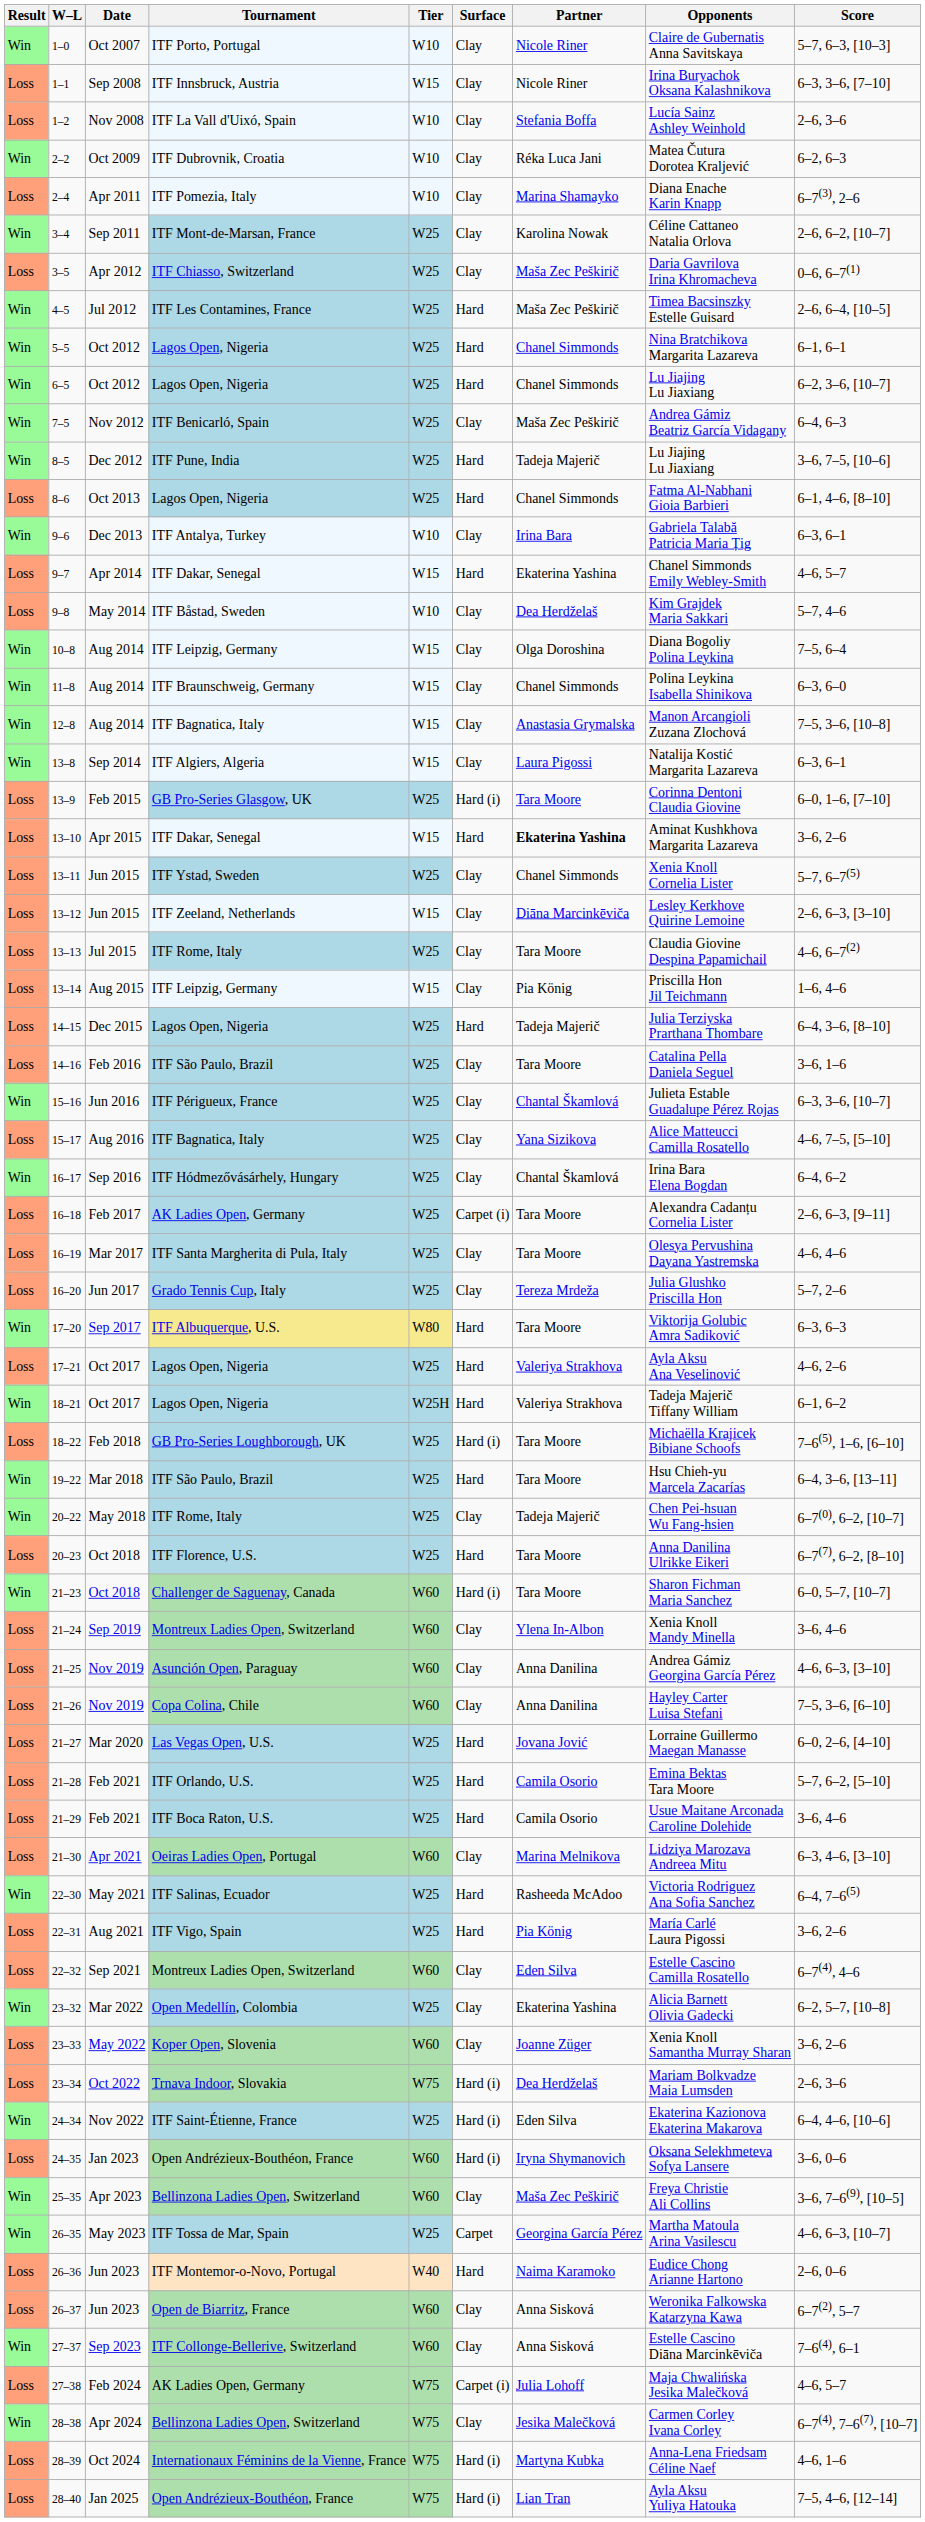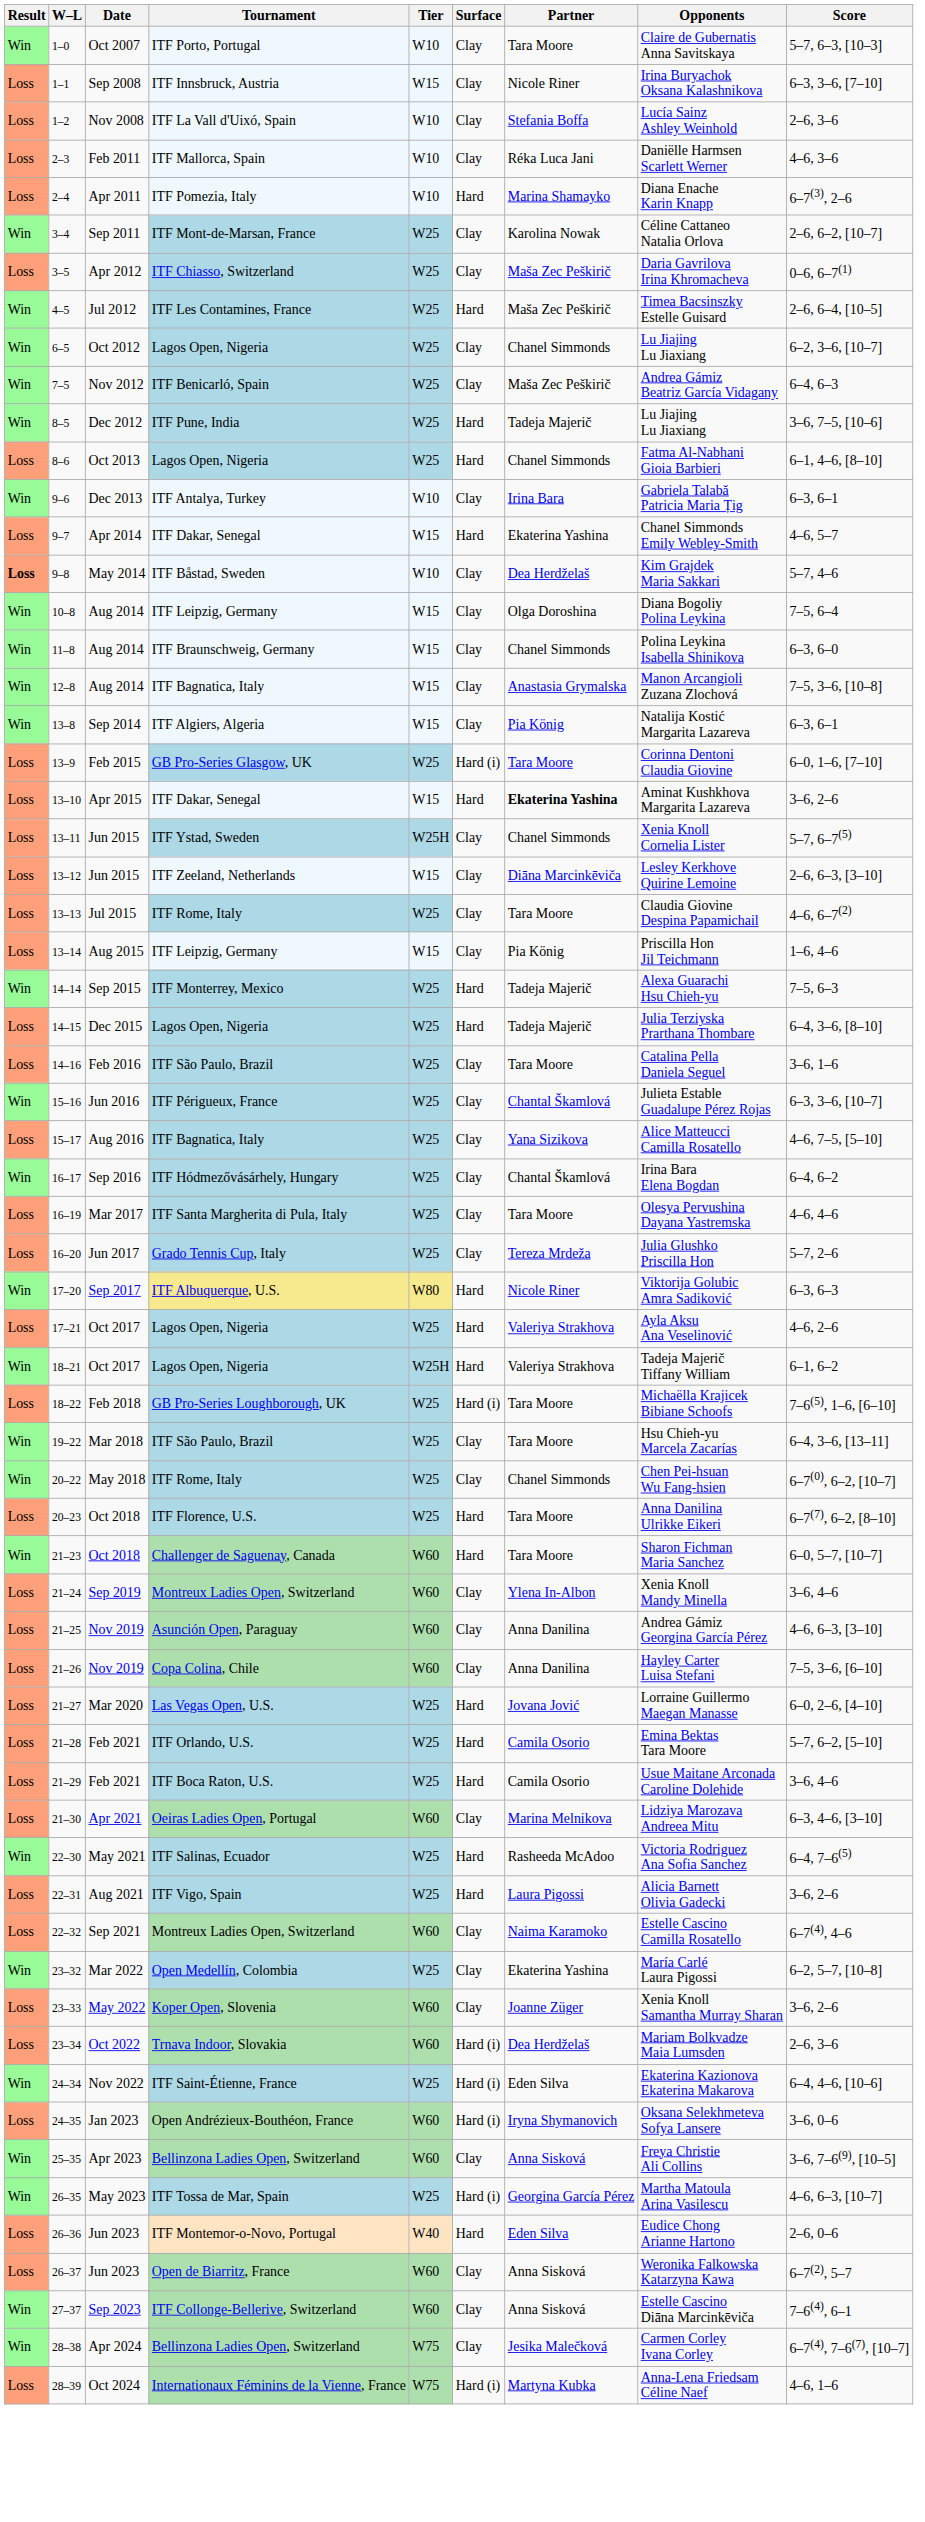1–0 | Partner: Nicole Riner -> Tara Moore
- row: Win | 2–2 | Oct 2009 | ITF Dubrovnik, Croatia | W10 | Clay | Réka Luca Jani | Matea Čutura Dorotea Kraljević | 6–2, 6–3
+ row: Loss | 2–3 | Feb 2011 | ITF Mallorca, Spain | W10 | Clay | Réka Luca Jani | Daniëlle Harmsen Scarlett Werner | 4–6, 3–6
2–4 | Surface: Clay -> Hard
- row: Win | 5–5 | Oct 2012 | Lagos Open, Nigeria | W25 | Hard | Chanel Simmonds | Nina Bratchikova Margarita Lazareva | 6–1, 6–1
6–5 | Surface: Hard -> Clay
9–8 | Result: normal -> bold
13–8 | Partner: Laura Pigossi -> Pia König
13–11 | Tier: W25 -> W25H
+ row: Win | 14–14 | Sep 2015 | ITF Monterrey, Mexico | W25 | Hard | Tadeja Majerič | Alexa Guarachi Hsu Chieh-yu | 7–5, 6–3
- row: Loss | 16–18 | Feb 2017 | AK Ladies Open, Germany | W25 | Carpet (i) | Tara Moore | Alexandra Cadanțu Cornelia Lister | 2–6, 6–3, [9–11]
17–20 | Partner: Tara Moore -> Nicole Riner
19–22 | Surface: Hard -> Clay
20–22 | Partner: Tadeja Majerič -> Chanel Simmonds
21–23 | Surface: Hard (i) -> Hard
22–31 | Partner: Pia König -> Laura Pigossi
22–31 | Opponents: María Carlé Laura Pigossi -> Alicia Barnett Olivia Gadecki
22–32 | Partner: Eden Silva -> Naima Karamoko
23–32 | Opponents: Alicia Barnett Olivia Gadecki -> María Carlé Laura Pigossi
23–34 | Tier: W75 -> W60
25–35 | Partner: Maša Zec Peškirič -> Anna Sisková
26–35 | Surface: Carpet -> Hard (i)
26–36 | Partner: Naima Karamoko -> Eden Silva
- row: Loss | 27–38 | Feb 2024 | AK Ladies Open, Germany | W75 | Carpet (i) | Julia Lohoff | Maja Chwalińska Jesika Malečková | 4–6, 5–7
- row: Loss | 28–40 | Jan 2025 | Open Andrézieux-Bouthéon, France | W75 | Hard (i) | Lian Tran | Ayla Aksu Yuliya Hatouka | 7–5, 4–6, [12–14]
